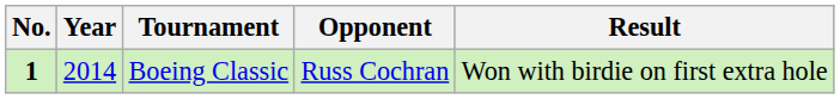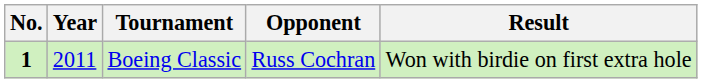Boeing Classic | Year: 2014 -> 2011
